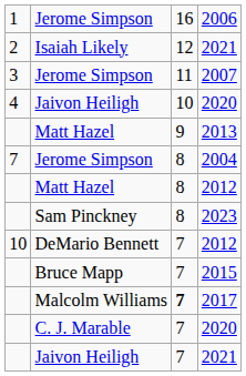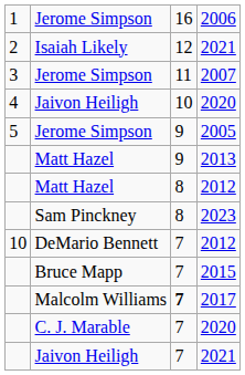+ row: 5 | Jerome Simpson | 9 | 2005
- row: 7 | Jerome Simpson | 8 | 2004
